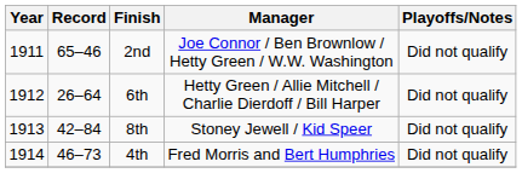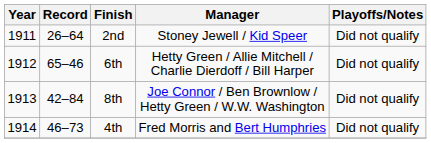2nd | Record: 65–46 -> 26–64
2nd | Manager: Joe Connor / Ben Brownlow / Hetty Green / W.W. Washington -> Stoney Jewell / Kid Speer
6th | Record: 26–64 -> 65–46
8th | Manager: Stoney Jewell / Kid Speer -> Joe Connor / Ben Brownlow / Hetty Green / W.W. Washington
